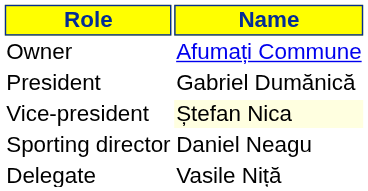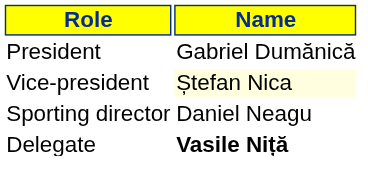- row: Owner | Afumați Commune
Delegate | Name: normal -> bold
